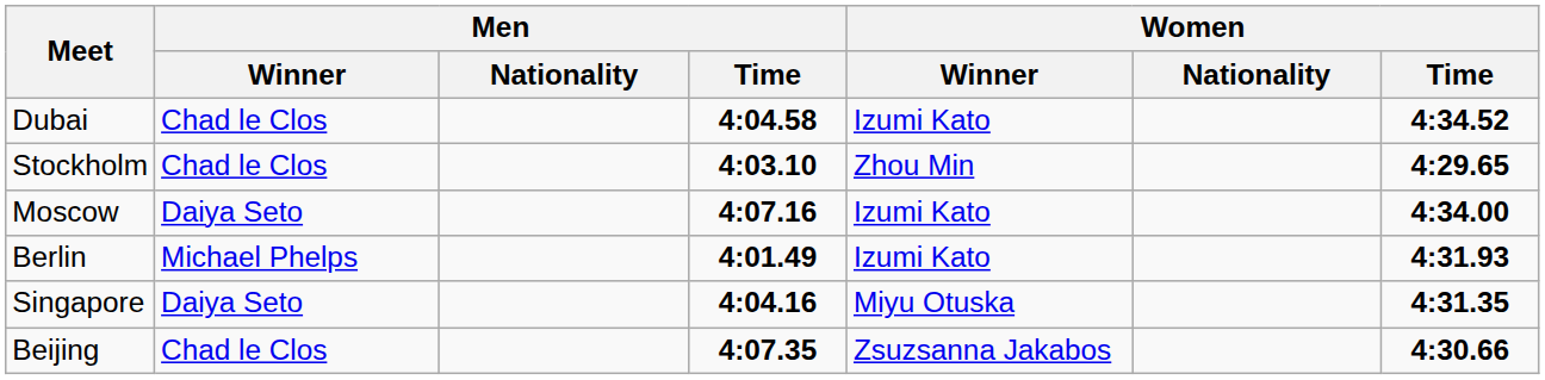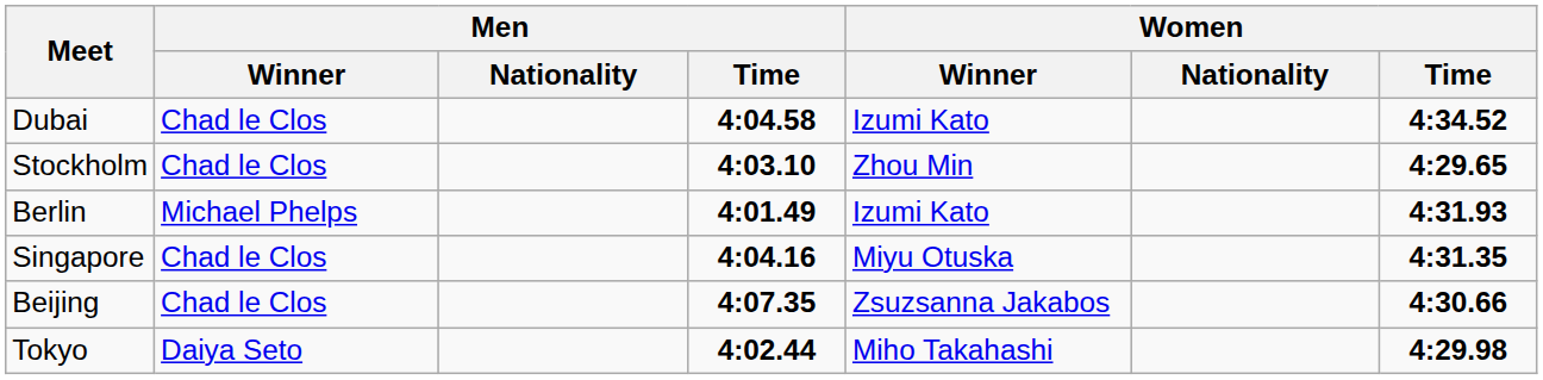- row: Moscow | Daiya Seto | 4:07.16 | Izumi Kato | 4:34.00
Singapore | Men / Winner: Daiya Seto -> Chad le Clos
+ row: Tokyo | Daiya Seto | 4:02.44 | Miho Takahashi | 4:29.98
